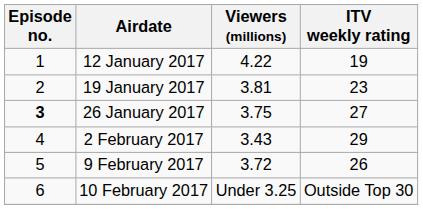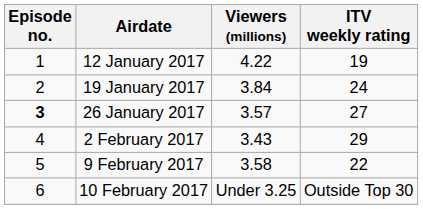19 January 2017 | Viewers (millions): 3.81 -> 3.84
19 January 2017 | ITV weekly rating: 23 -> 24
26 January 2017 | Viewers (millions): 3.75 -> 3.57
9 February 2017 | Viewers (millions): 3.72 -> 3.58
9 February 2017 | ITV weekly rating: 26 -> 22
